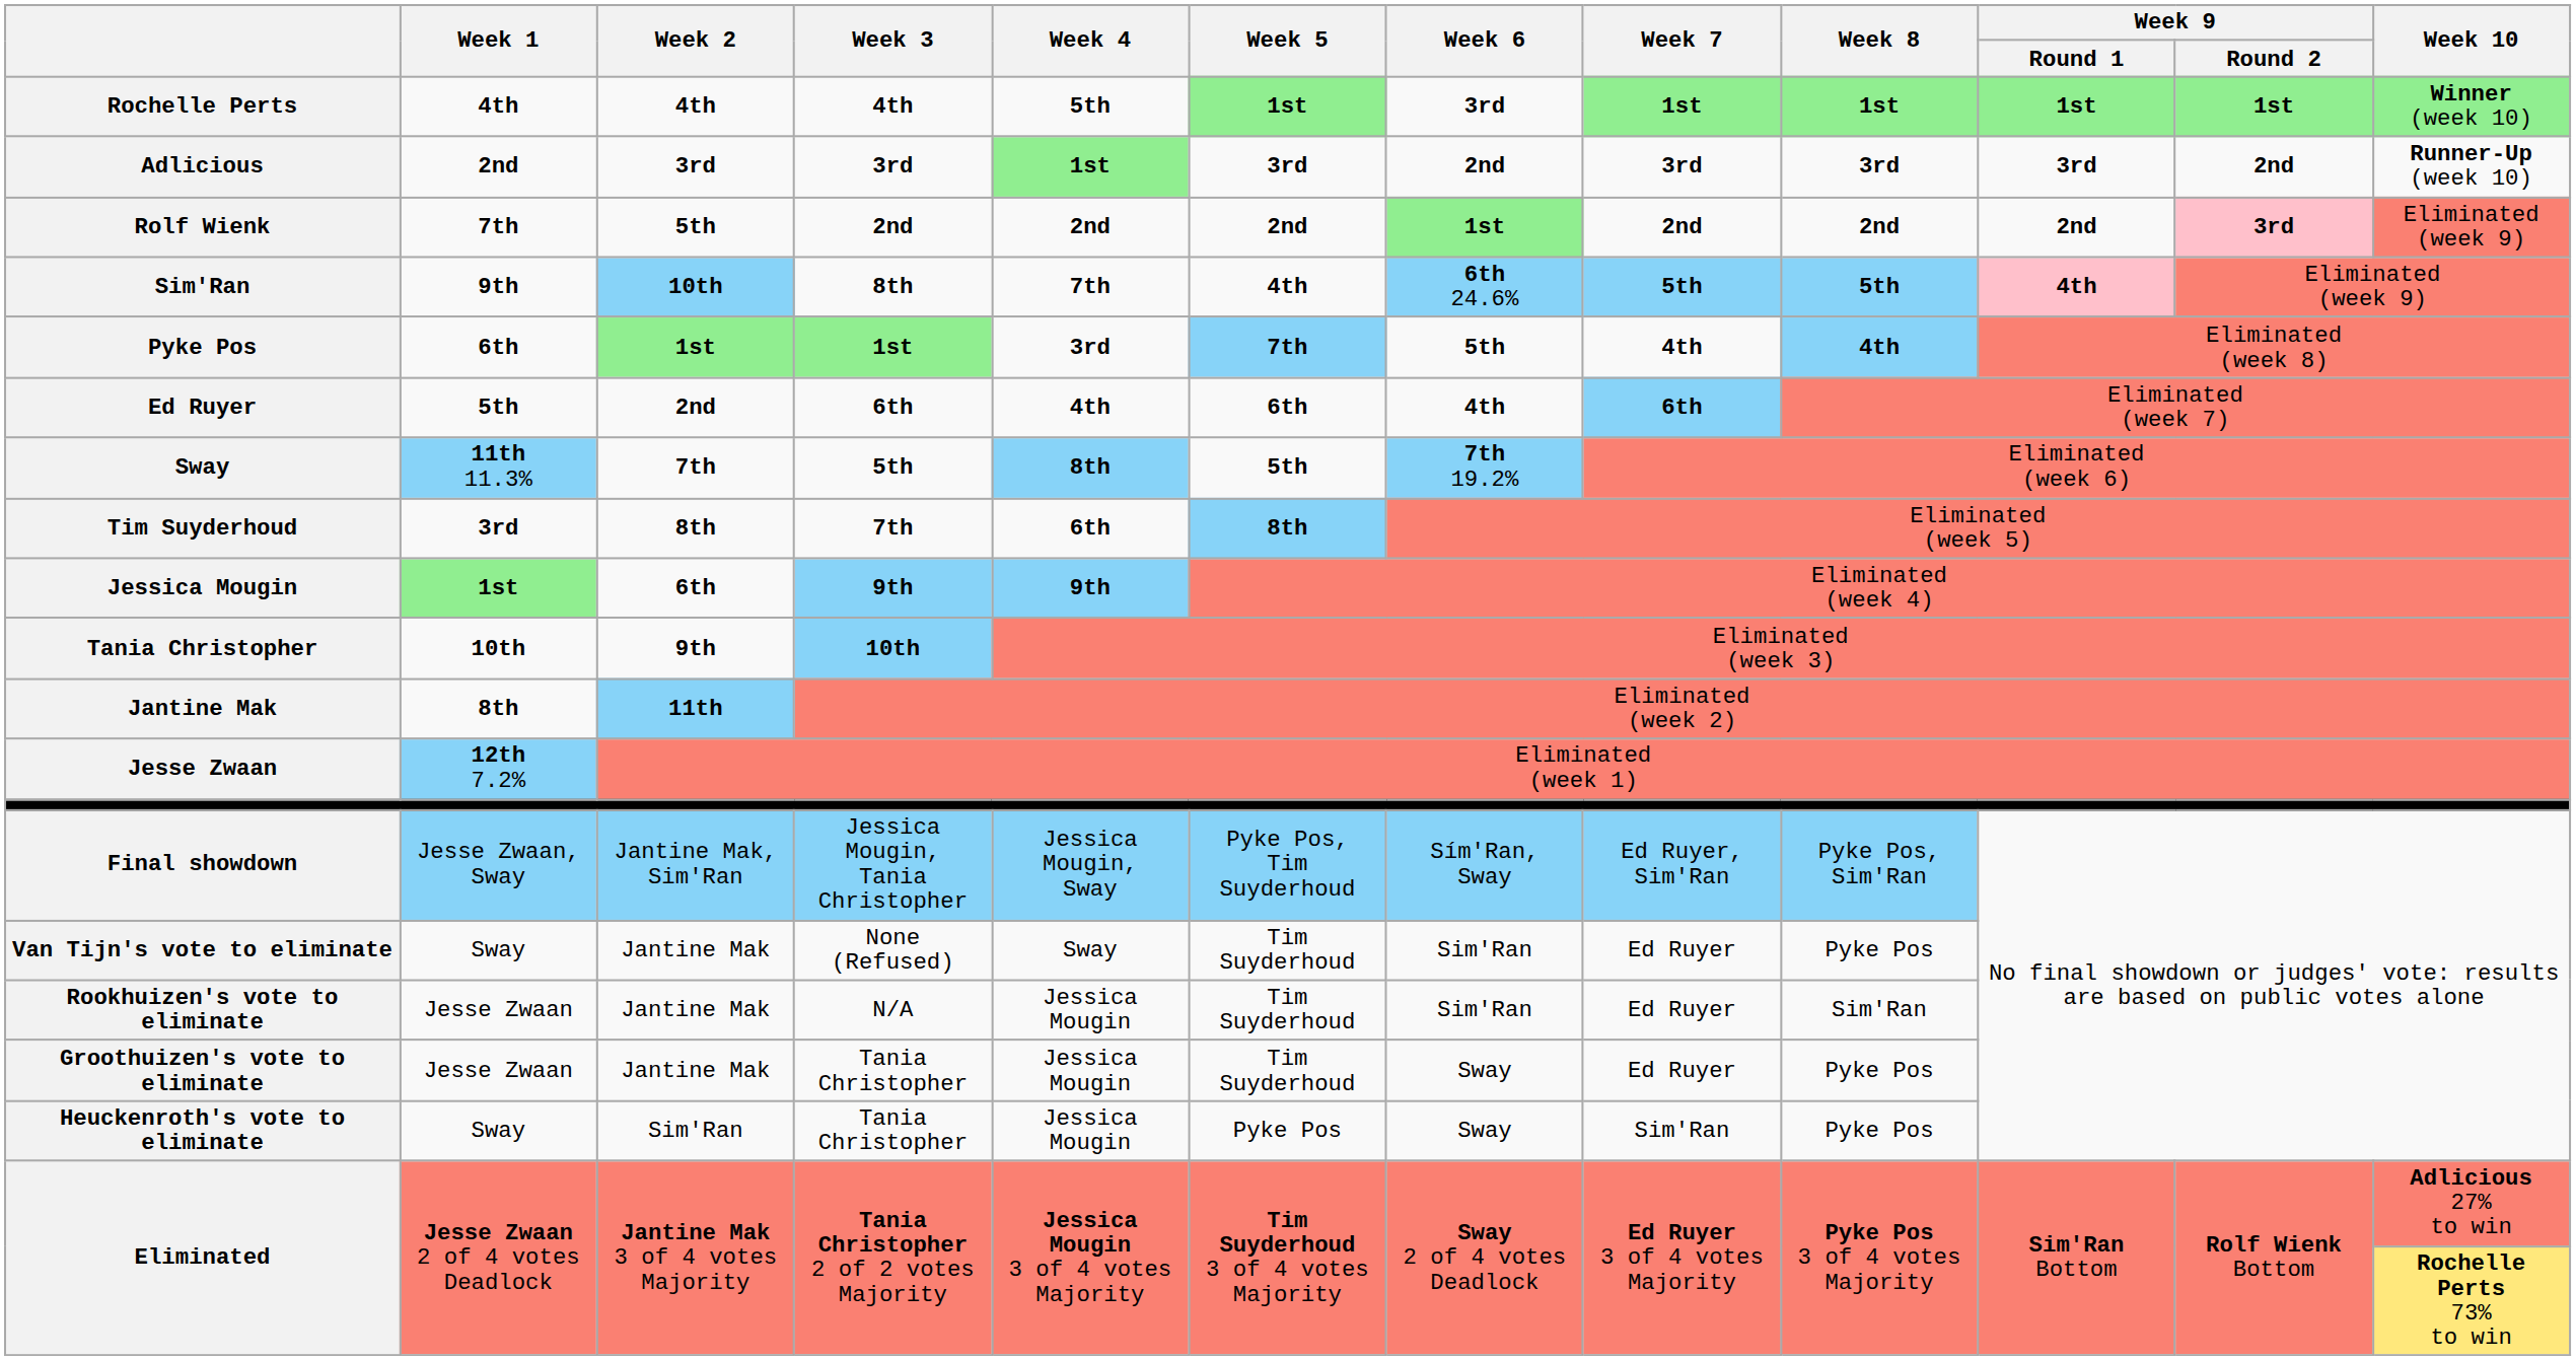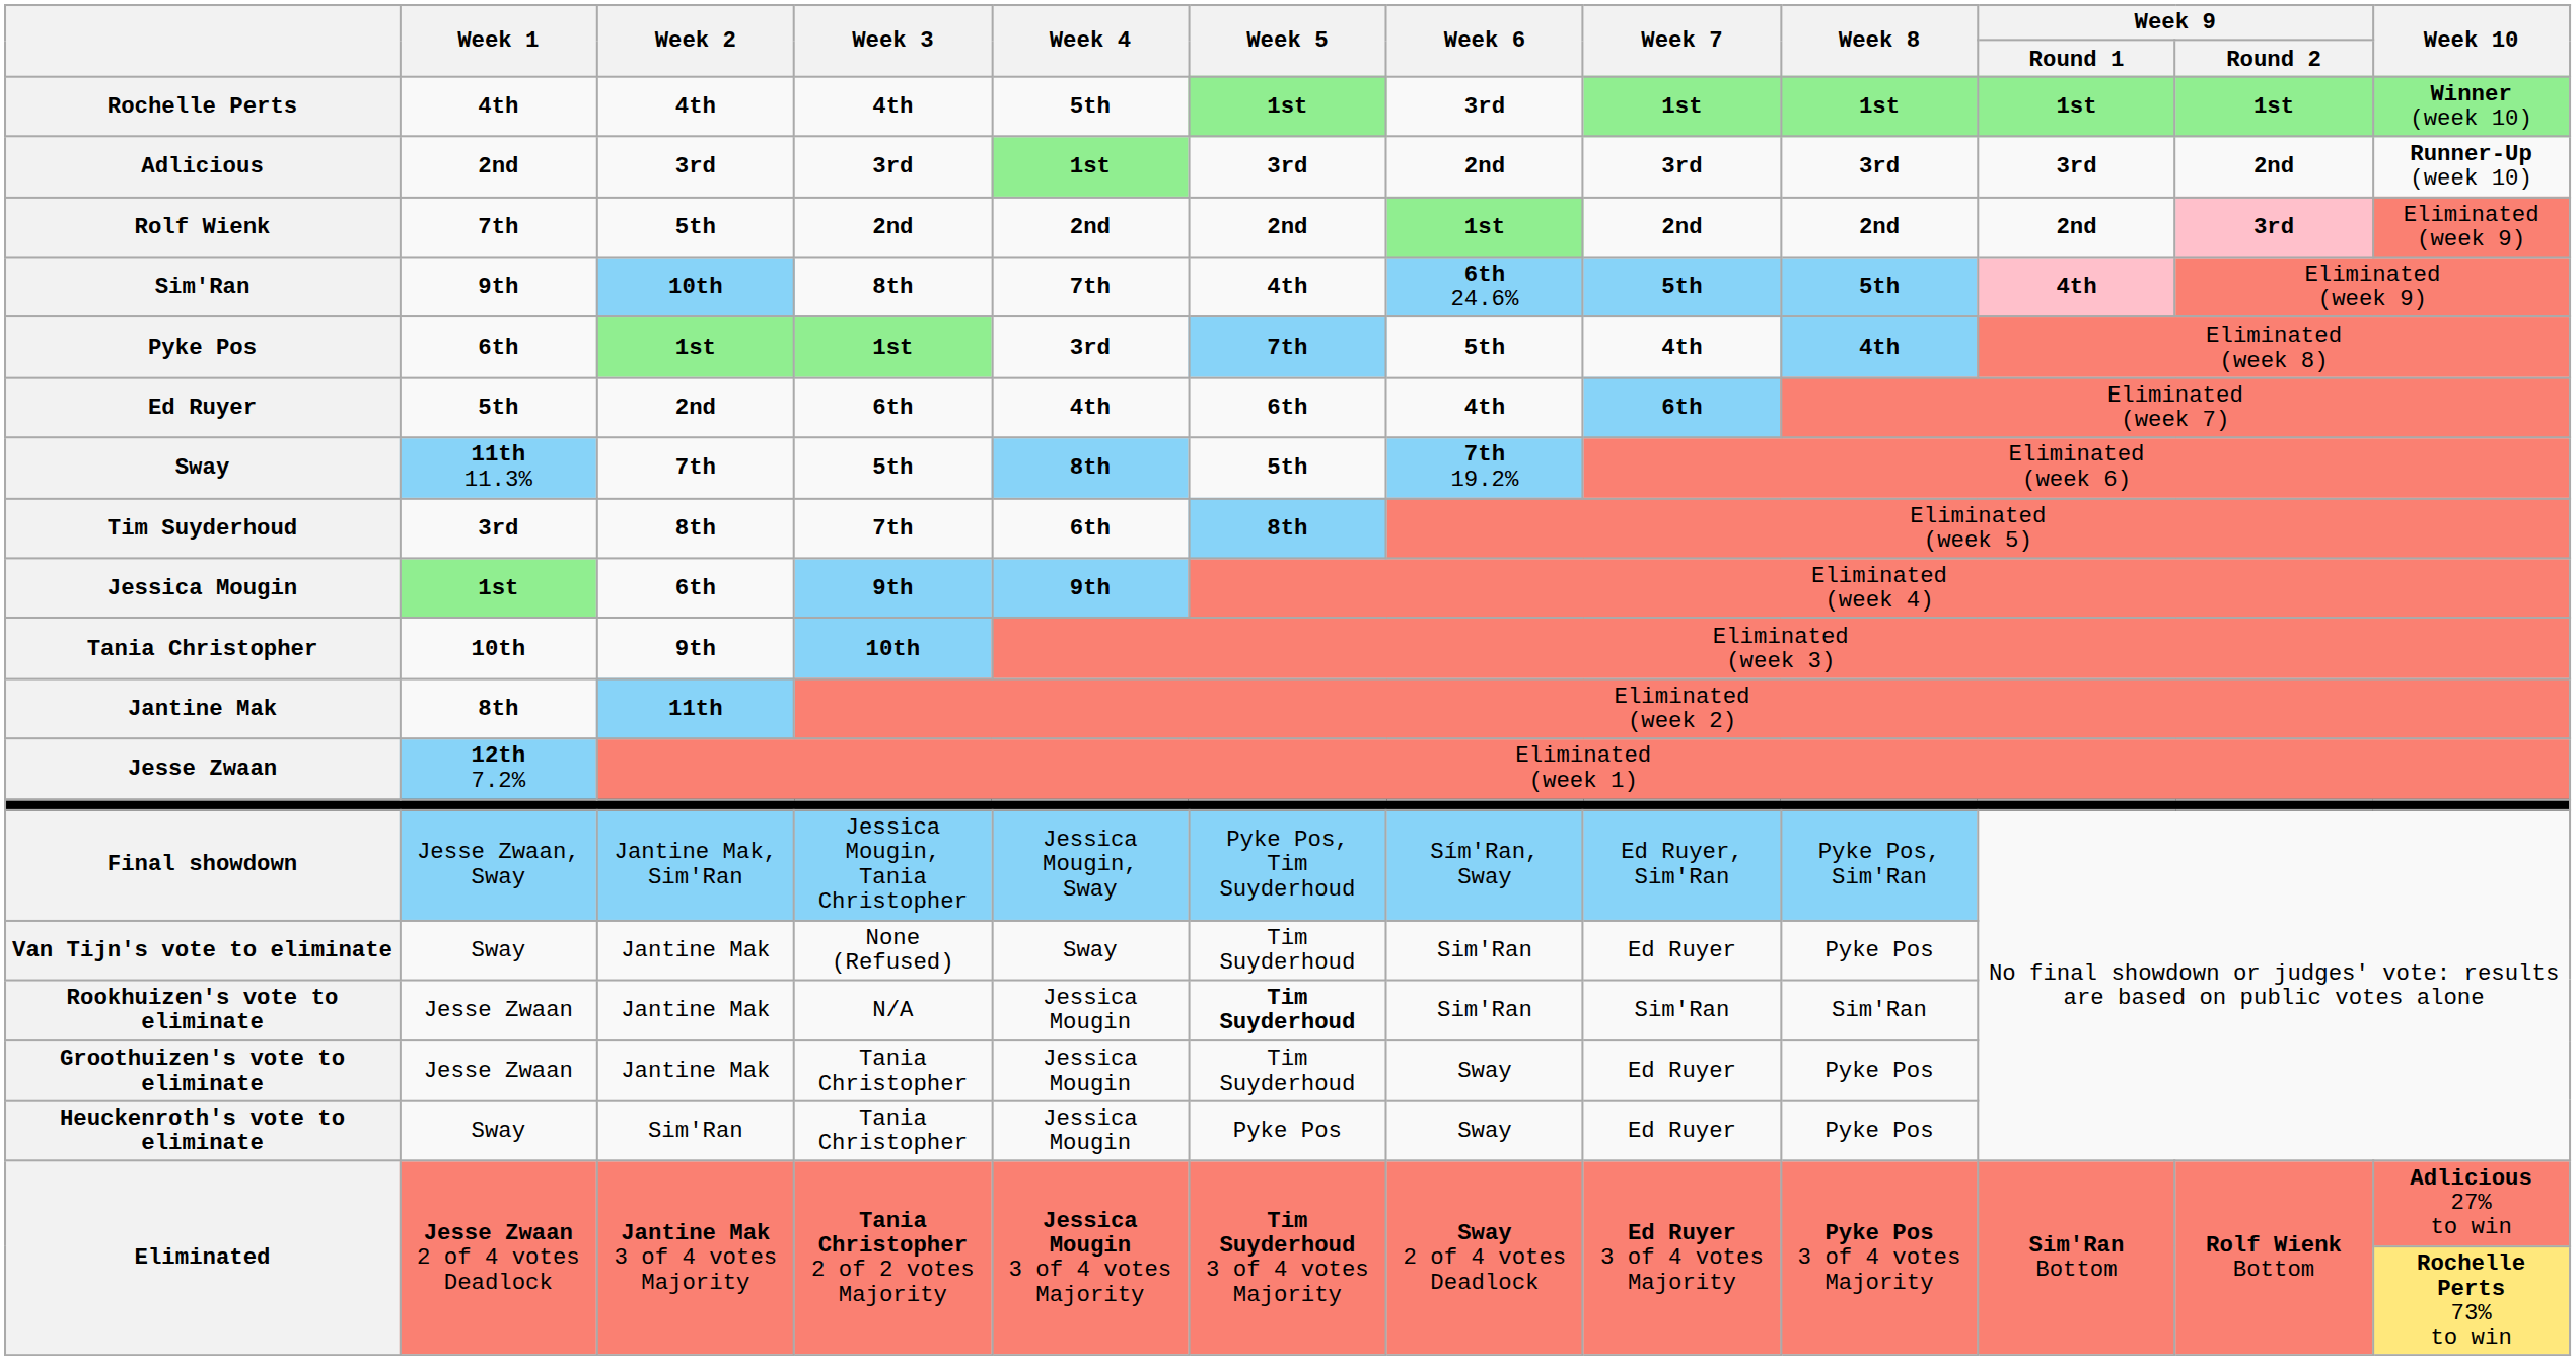Rookhuizen's vote to eliminate | Week 5: normal -> bold
Rookhuizen's vote to eliminate | Week 7: Ed Ruyer -> Sim'Ran
Heuckenroth's vote to eliminate | Week 7: Sim'Ran -> Ed Ruyer
